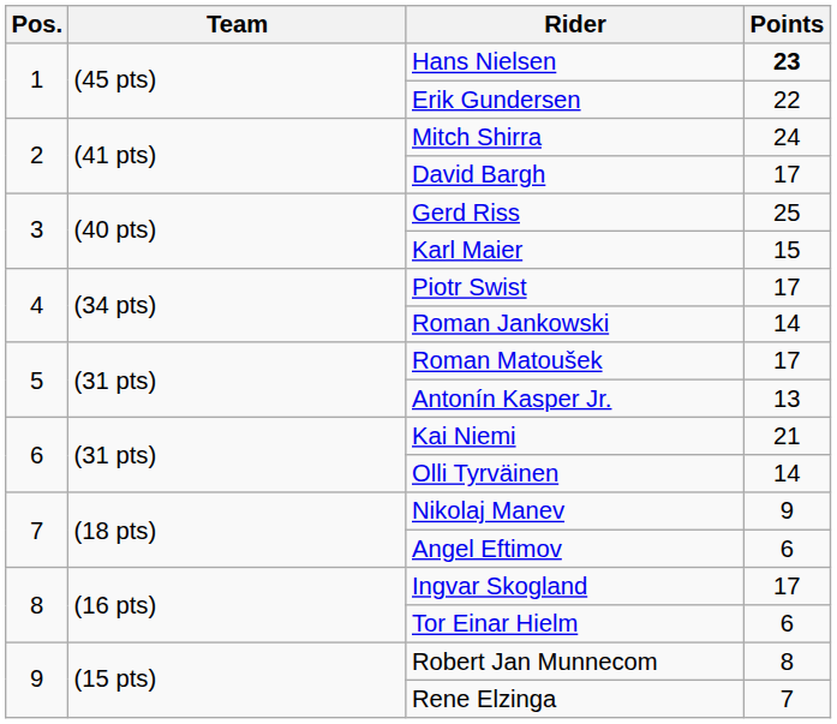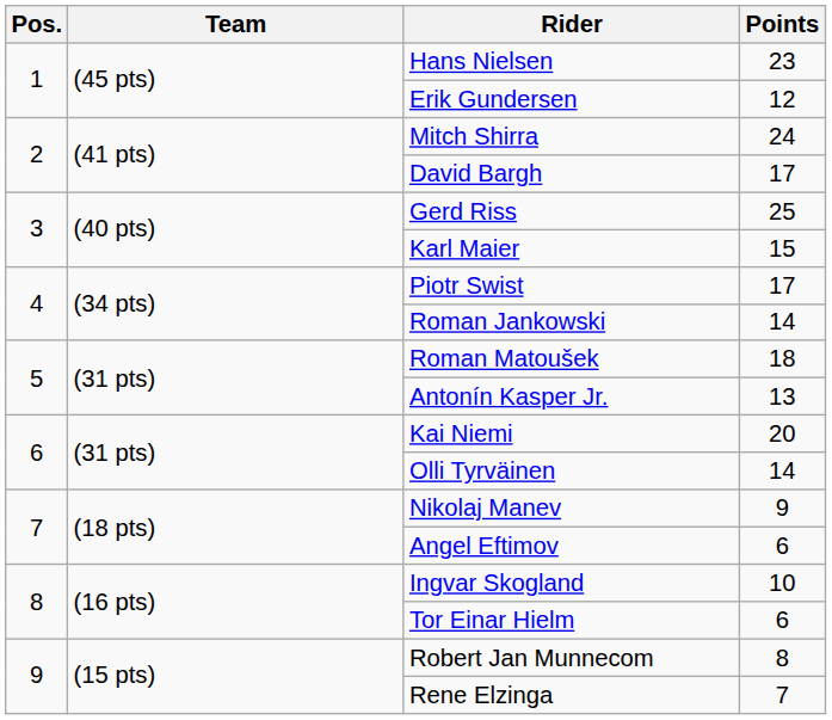Hans Nielsen | Points: bold -> normal
Erik Gundersen | Points: 22 -> 12
Roman Matoušek | Points: 17 -> 18
Kai Niemi | Points: 21 -> 20
Ingvar Skogland | Points: 17 -> 10
